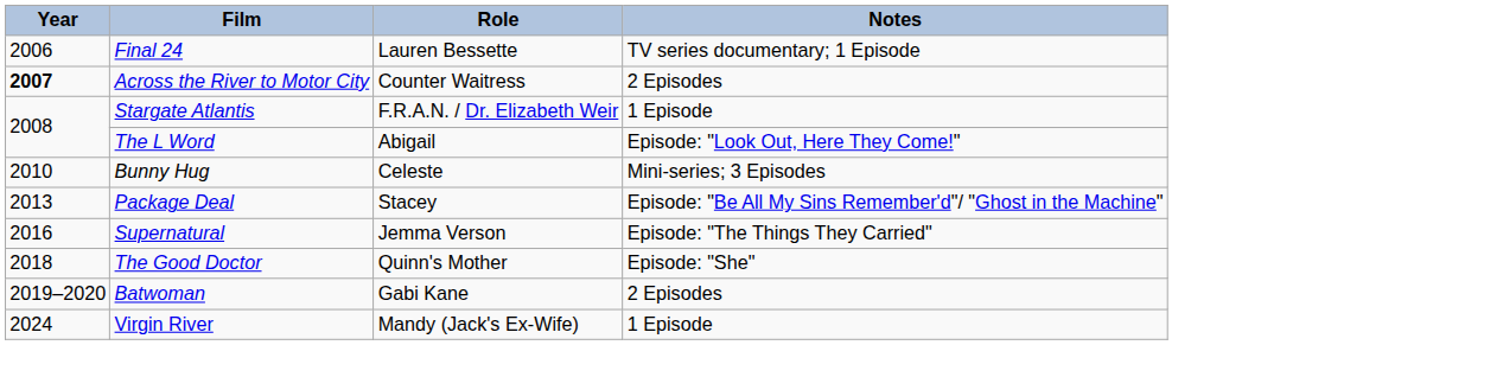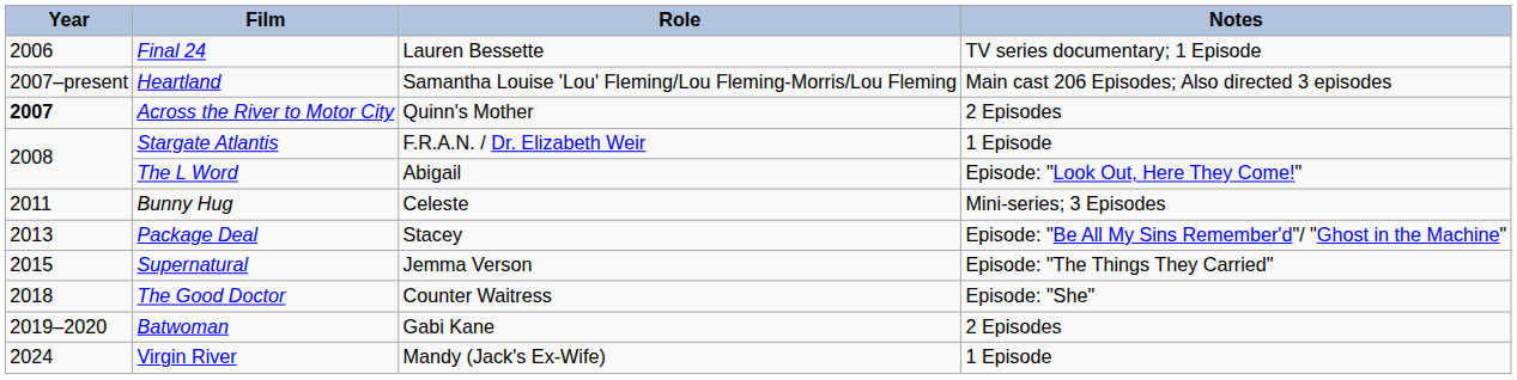+ row: 2007–present | Heartland | Samantha Louise 'Lou' Fleming/Lou Fleming-Morris/Lou Fleming | Main cast 206 Episodes; Also directed 3 episodes
Across the River to Motor City | Role: Counter Waitress -> Quinn's Mother
Bunny Hug | Year: 2010 -> 2011
Supernatural | Year: 2016 -> 2015
The Good Doctor | Role: Quinn's Mother -> Counter Waitress
